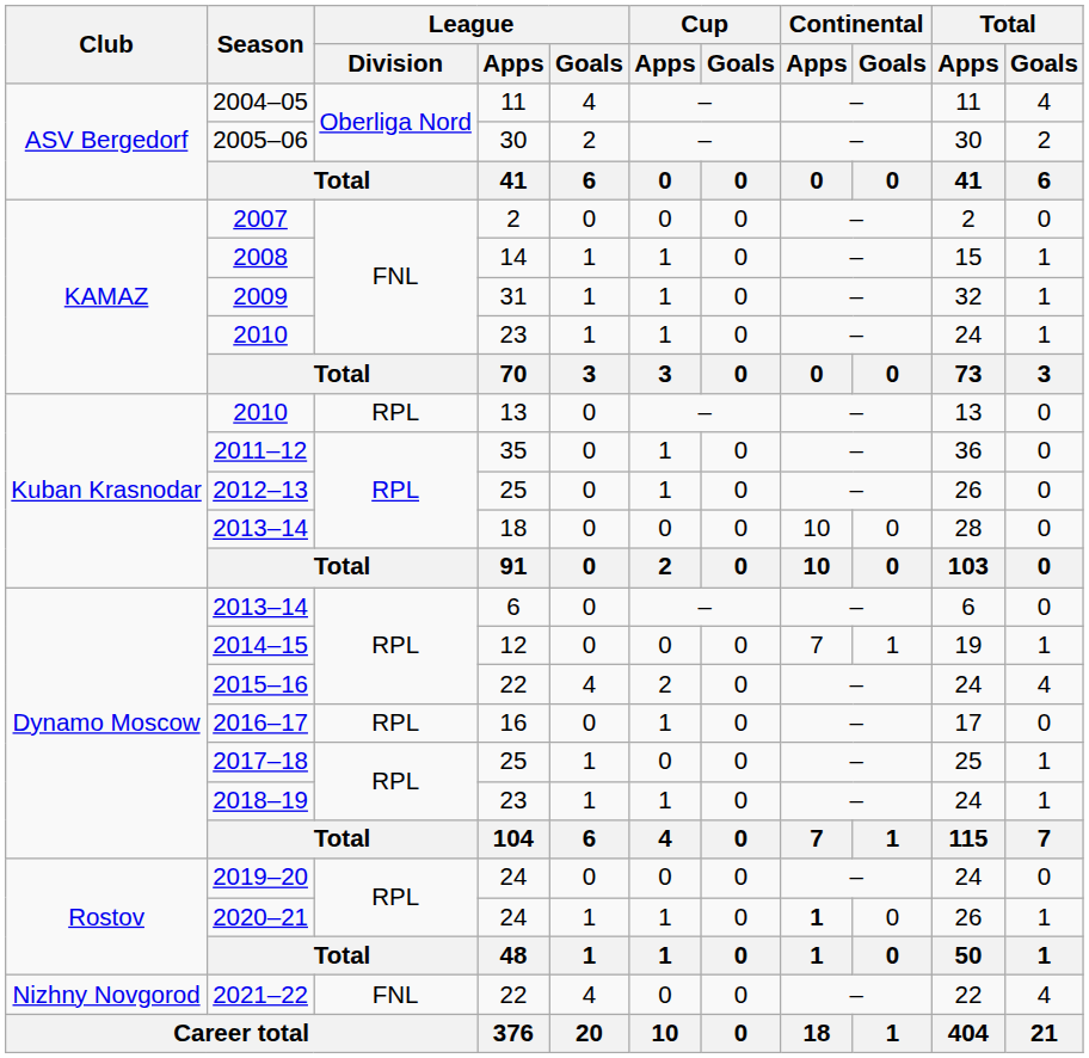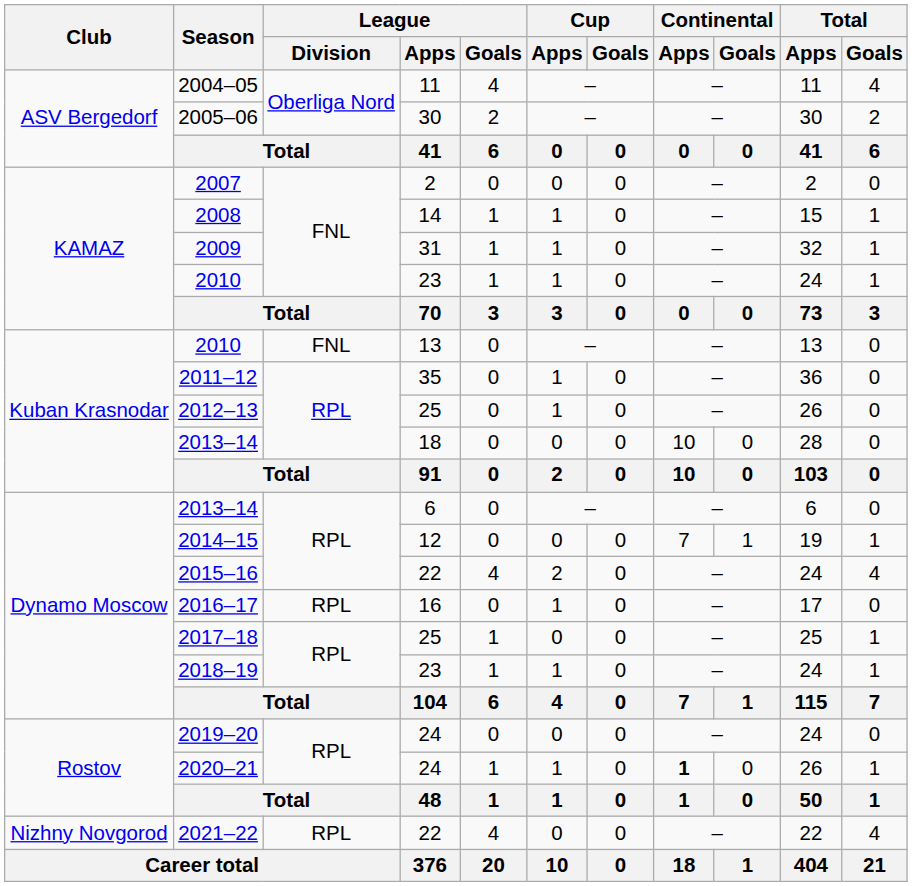2010 / 13 | League / Division: RPL -> FNL
2021–22 | League / Division: FNL -> RPL
